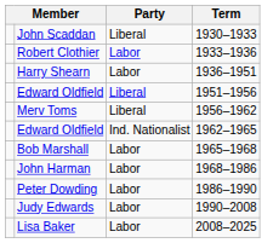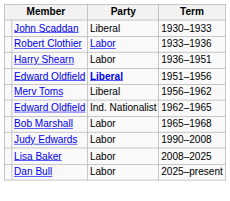Edward Oldfield / 1951–1956 | Party: normal -> bold
- row: John Harman | Labor | 1968–1986
- row: Peter Dowding | Labor | 1986–1990
+ row: Dan Bull | Labor | 2025–present
